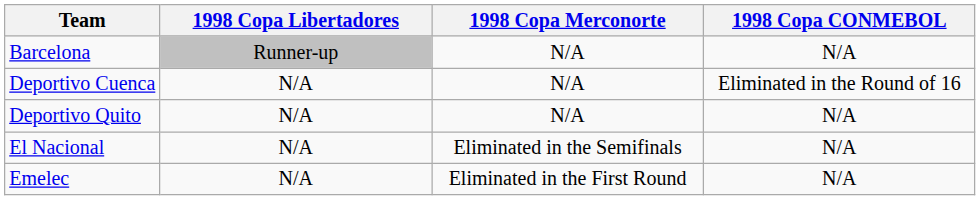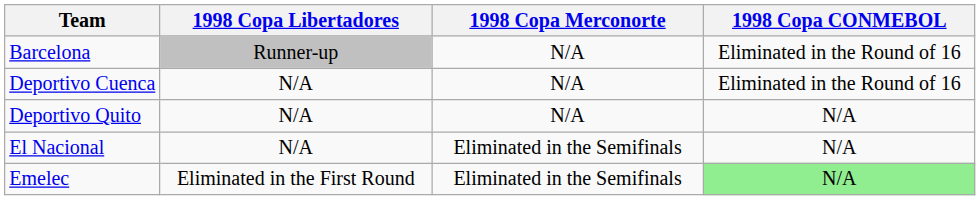Barcelona | 1998 Copa CONMEBOL: N/A -> Eliminated in the Round of 16
Emelec | 1998 Copa Libertadores: N/A -> Eliminated in the First Round
Emelec | 1998 Copa Merconorte: Eliminated in the First Round -> Eliminated in the Semifinals
Emelec | 1998 Copa CONMEBOL: no background -> lightgreen background
